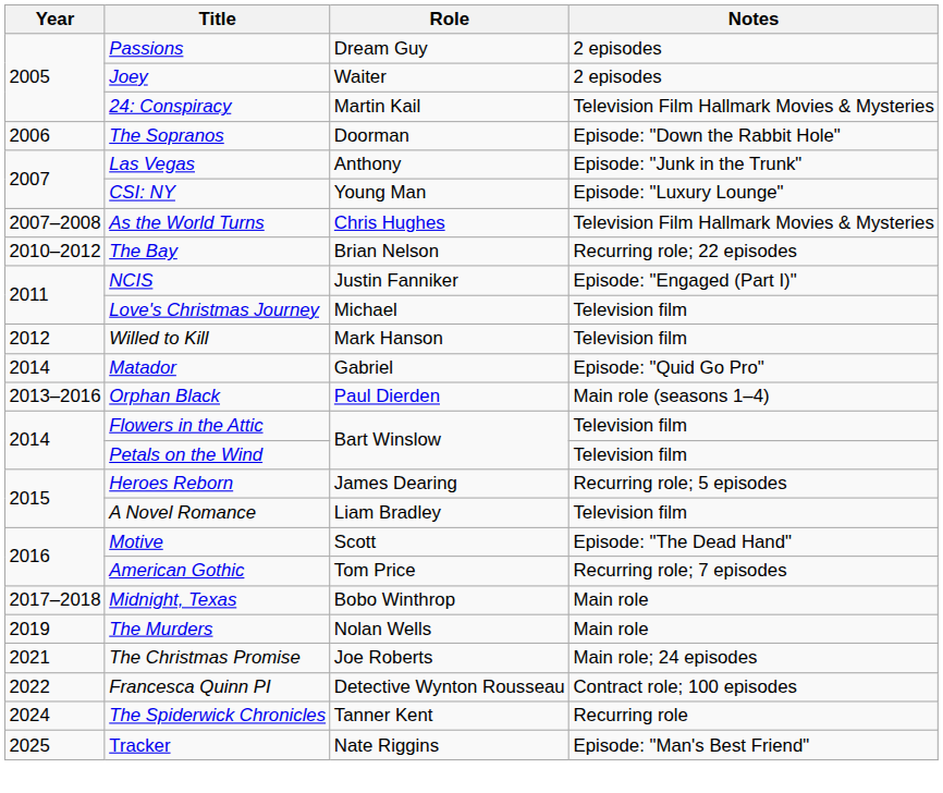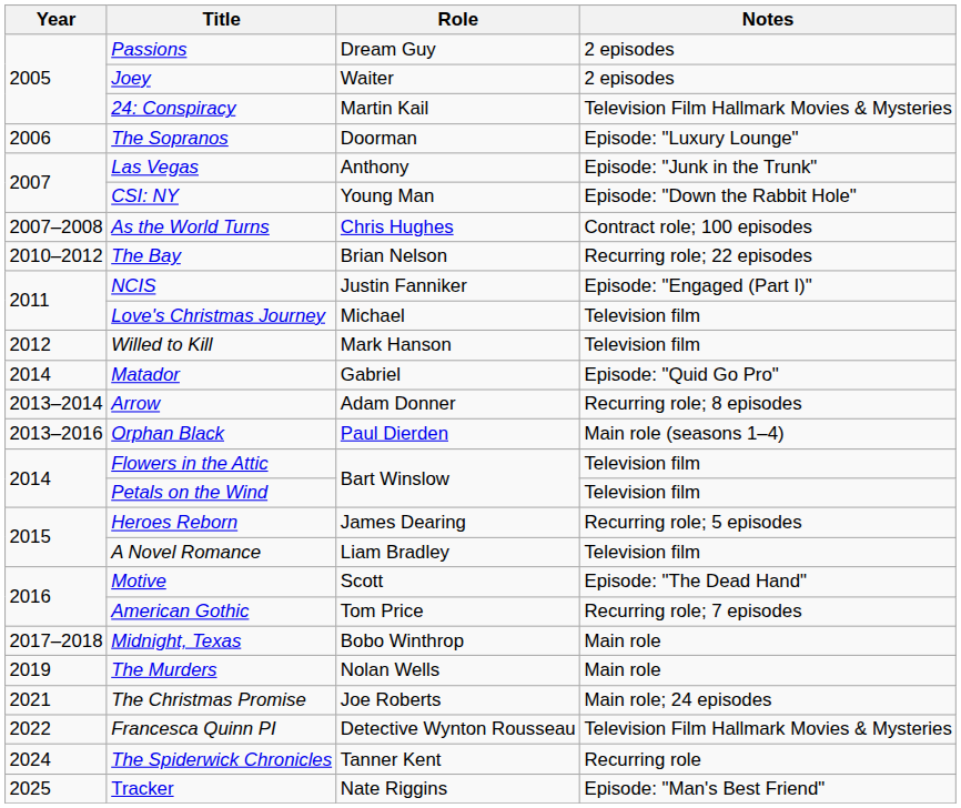The Sopranos | Notes: Episode: "Down the Rabbit Hole" -> Episode: "Luxury Lounge"
CSI: NY | Notes: Episode: "Luxury Lounge" -> Episode: "Down the Rabbit Hole"
As the World Turns | Notes: Television Film Hallmark Movies & Mysteries -> Contract role; 100 episodes
+ row: 2013–2014 | Arrow | Adam Donner | Recurring role; 8 episodes
Francesca Quinn PI | Notes: Contract role; 100 episodes -> Television Film Hallmark Movies & Mysteries
